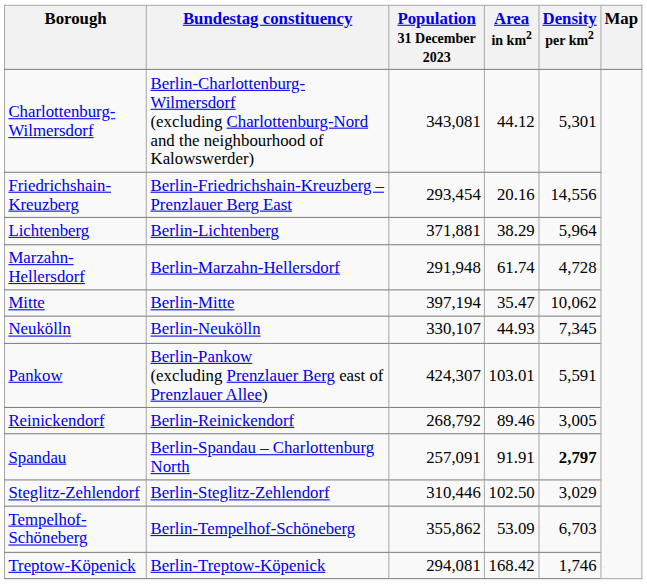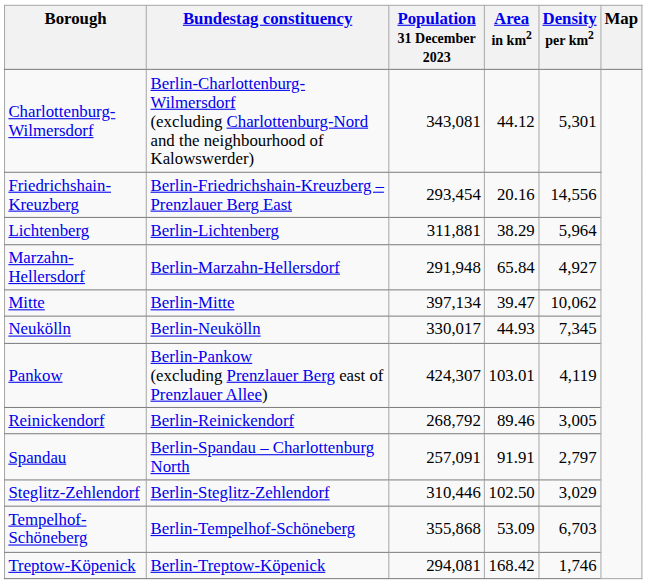Lichtenberg | Population 31 December 2023: 371,881 -> 311,881
Marzahn-Hellersdorf | Area in km2: 61.74 -> 65.84
Marzahn-Hellersdorf | Density per km2: 4,728 -> 4,927
Mitte | Population 31 December 2023: 397,194 -> 397,134
Mitte | Area in km2: 35.47 -> 39.47
Neukölln | Population 31 December 2023: 330,107 -> 330,017
Pankow | Density per km2: 5,591 -> 4,119
Spandau | Density per km2: bold -> normal
Tempelhof-Schöneberg | Population 31 December 2023: 355,862 -> 355,868
